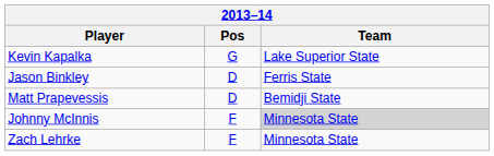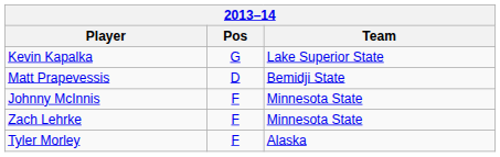- row: Jason Binkley | D | Ferris State
Johnny McInnis | Team: lightgrey background -> no background
+ row: Tyler Morley | F | Alaska
